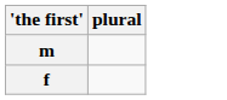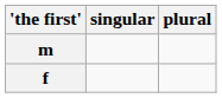+ column: singular
